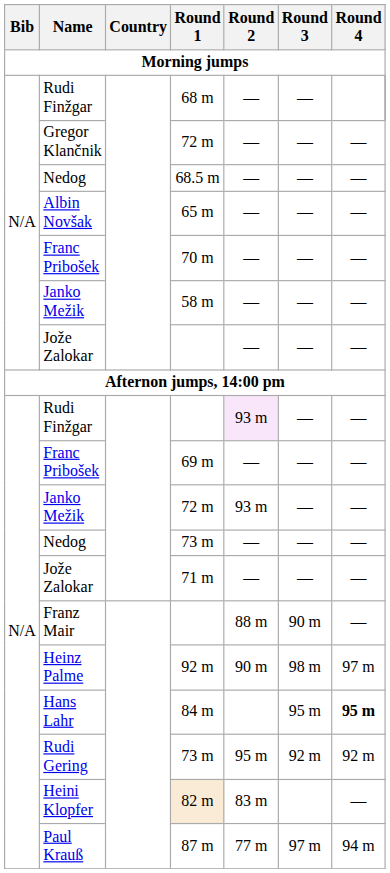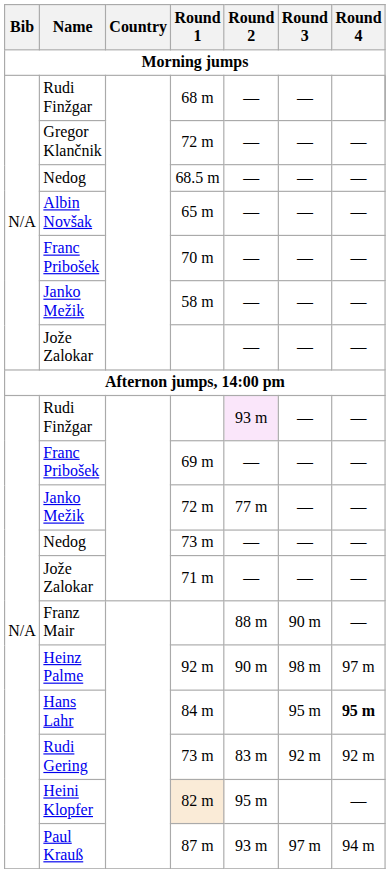Janko Mežik / 72 m | Round 2: 93 m -> 77 m
Rudi Gering / 73 m | Round 2: 95 m -> 83 m
82 m | Round 2: 83 m -> 95 m
87 m | Round 2: 77 m -> 93 m
